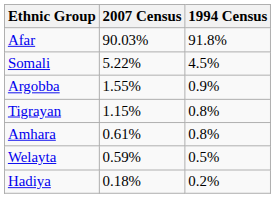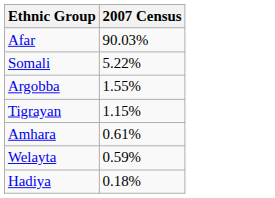- column: 1994 Census | 91.8% | 4.5% | 0.9% | 0.8% | 0.8% | 0.5% | 0.2%
